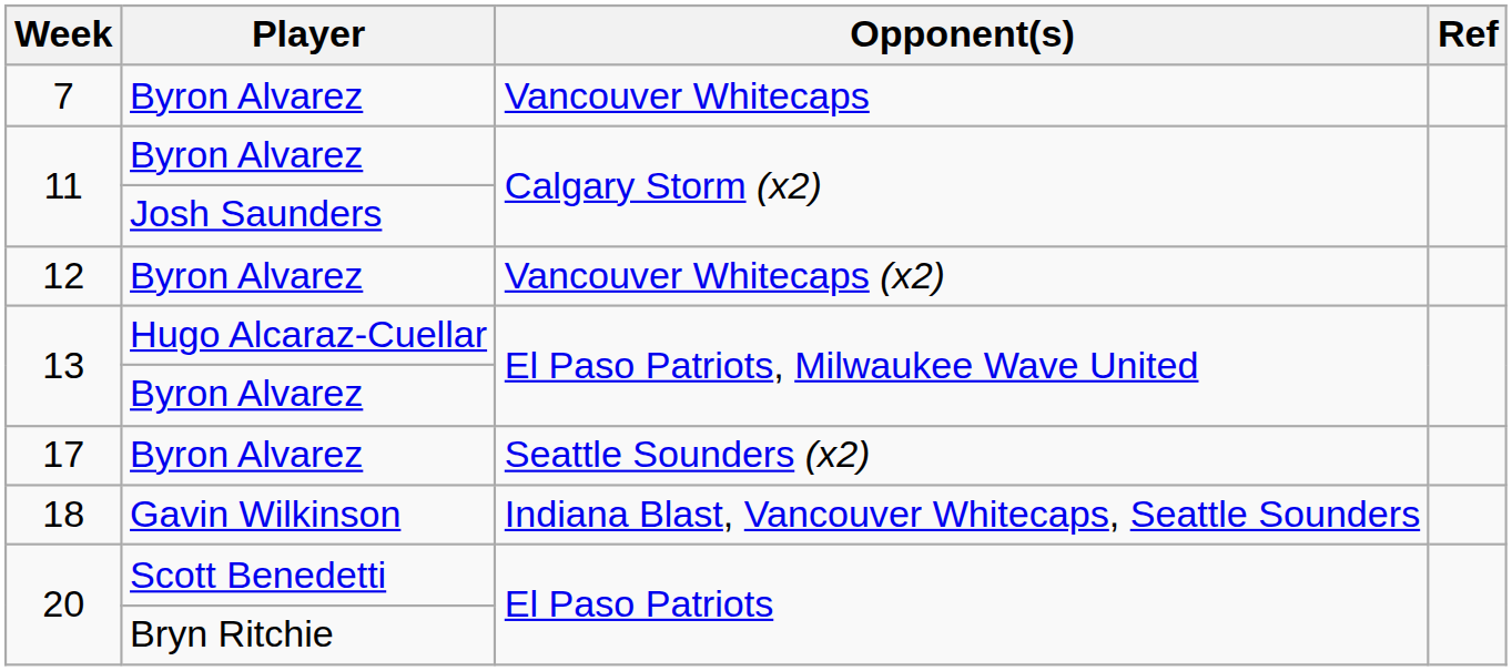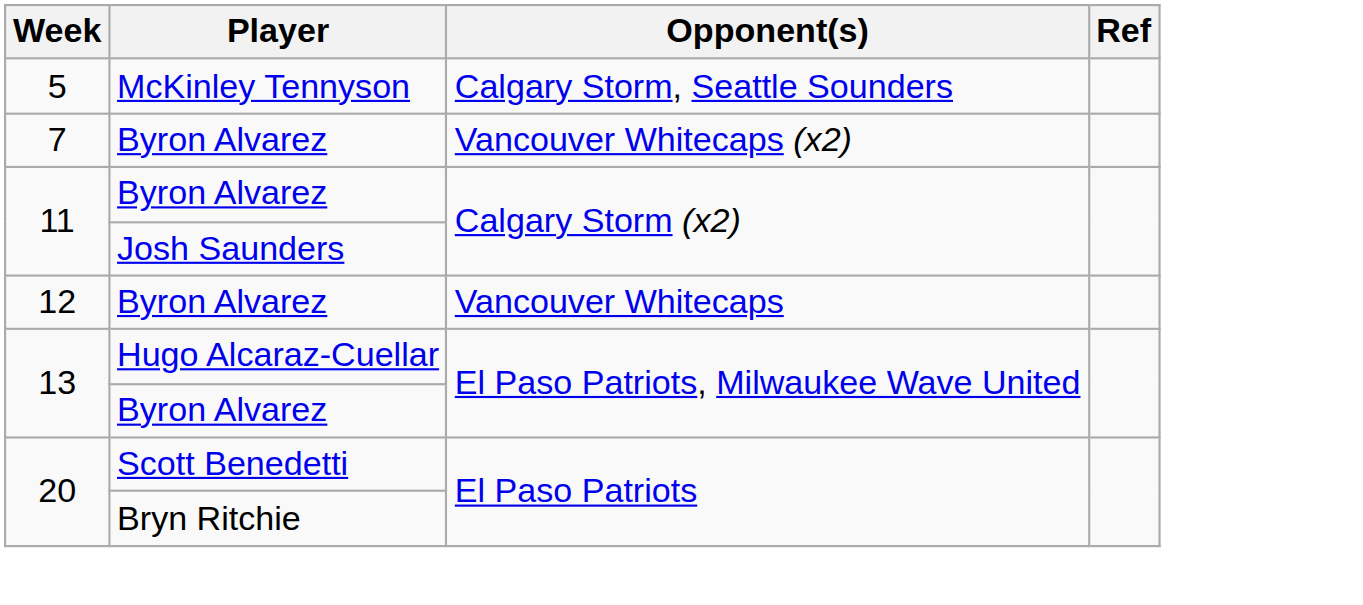+ row: 5 | McKinley Tennyson | Calgary Storm, Seattle Sounders
7 | Opponent(s): Vancouver Whitecaps -> Vancouver Whitecaps (x2)
12 | Opponent(s): Vancouver Whitecaps (x2) -> Vancouver Whitecaps
- row: 17 | Byron Alvarez | Seattle Sounders (x2)
- row: 18 | Gavin Wilkinson | Indiana Blast, Vancouver Whitecaps, Seattle Sounders
